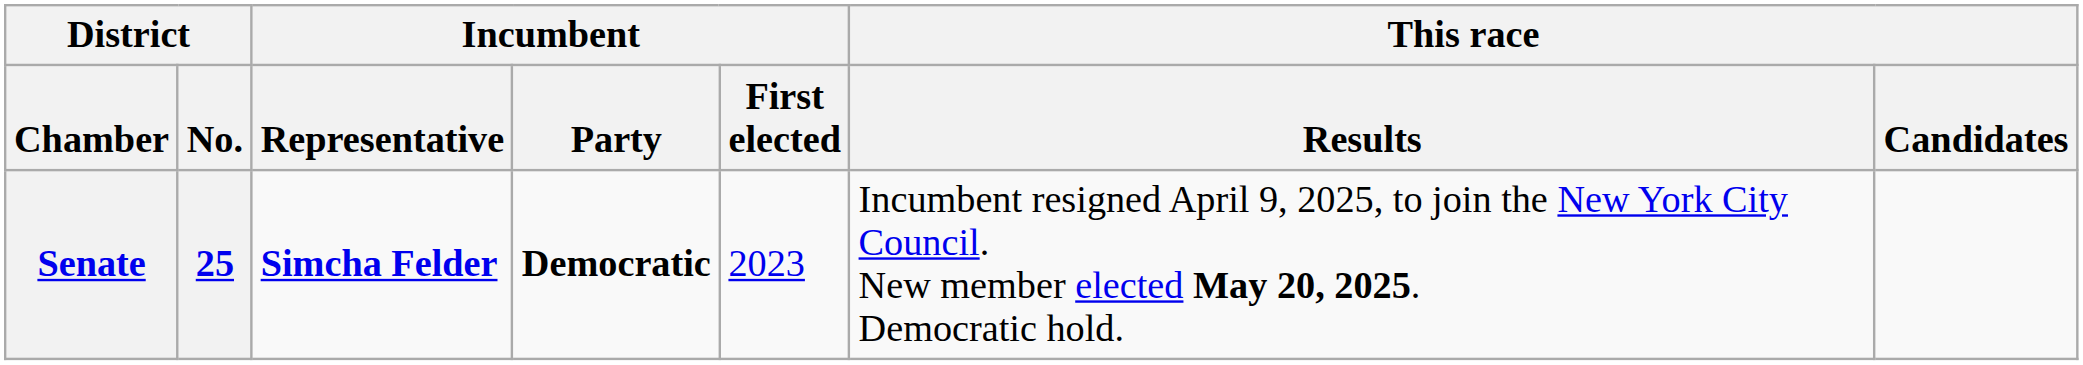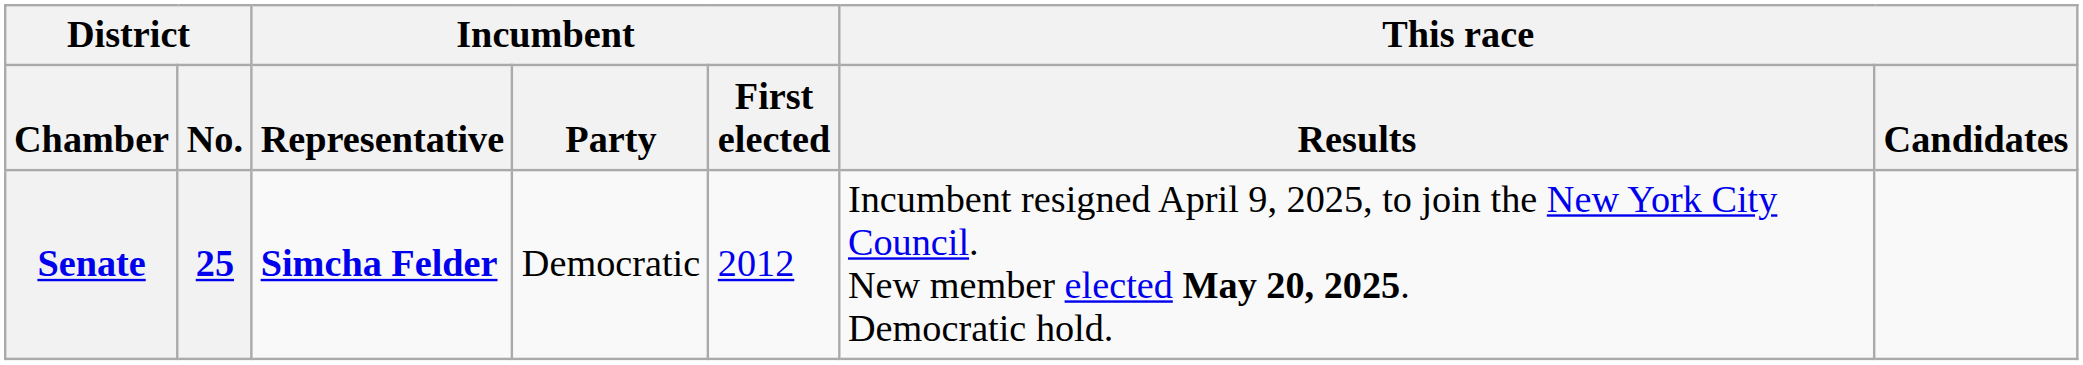Senate | Incumbent / Party: bold -> normal
Senate | Incumbent / First elected: 2023 -> 2012
